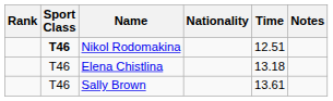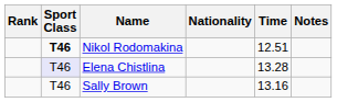Elena Chistlina | Sport Class: no background -> lavender background
Elena Chistlina | Time: 13.18 -> 13.28
Sally Brown | Time: 13.61 -> 13.16
